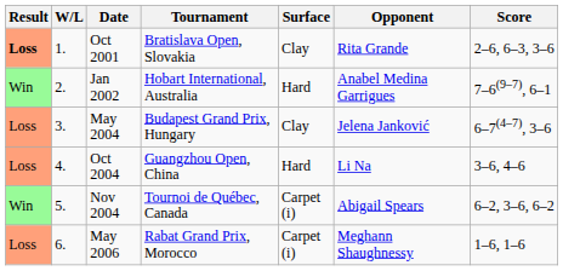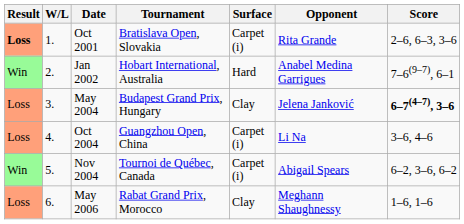Oct 2001 | Surface: Clay -> Carpet (i)
May 2004 | Score: normal -> bold
Oct 2004 | Surface: Hard -> Carpet (i)
May 2006 | Surface: Carpet (i) -> Clay
